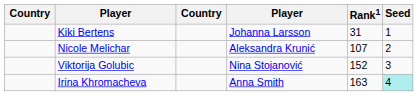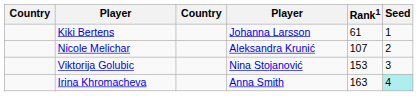Kiki Bertens | Rank1: 31 -> 61
Viktorija Golubic | Rank1: 152 -> 153
